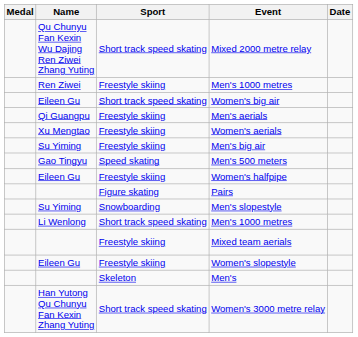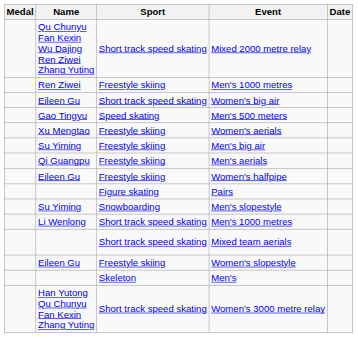rows swapped: Men's 500 meters <-> Men's aerials
Mixed team aerials | Sport: Freestyle skiing -> Short track speed skating
